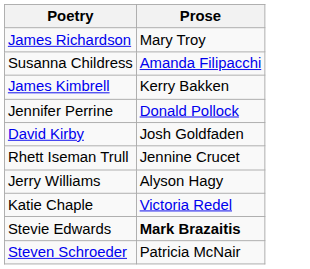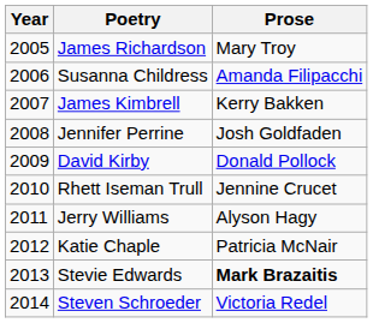+ column: Year | 2005 | 2006 | 2007 | 2008 | 2009 | 2010 | 2011 | 2012 | 2013 | 2014
Jennifer Perrine | Prose: Donald Pollock -> Josh Goldfaden
David Kirby | Prose: Josh Goldfaden -> Donald Pollock
Katie Chaple | Prose: Victoria Redel -> Patricia McNair
Steven Schroeder | Prose: Patricia McNair -> Victoria Redel
